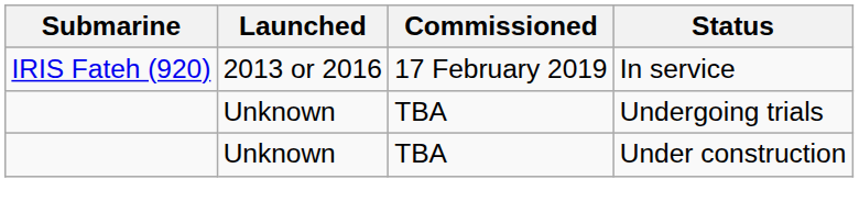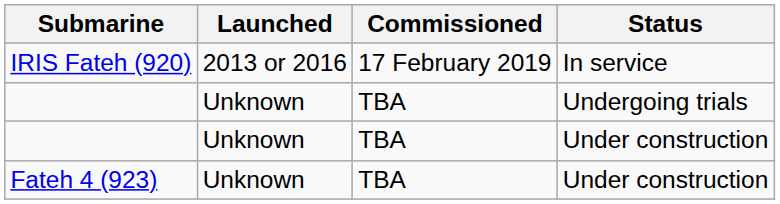+ row: Fateh 4 (923) | Unknown | TBA | Under construction
